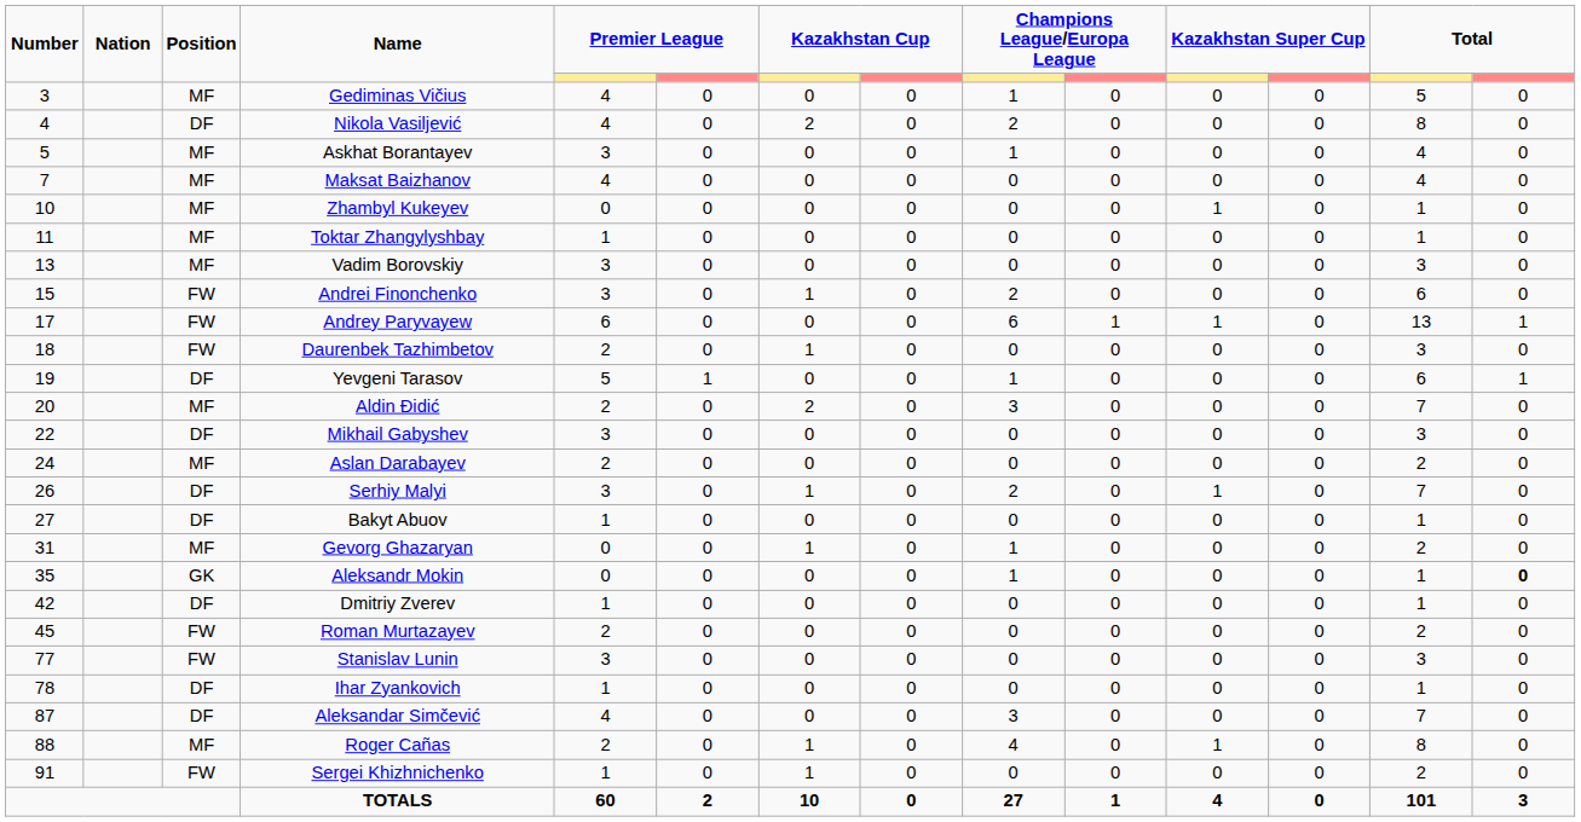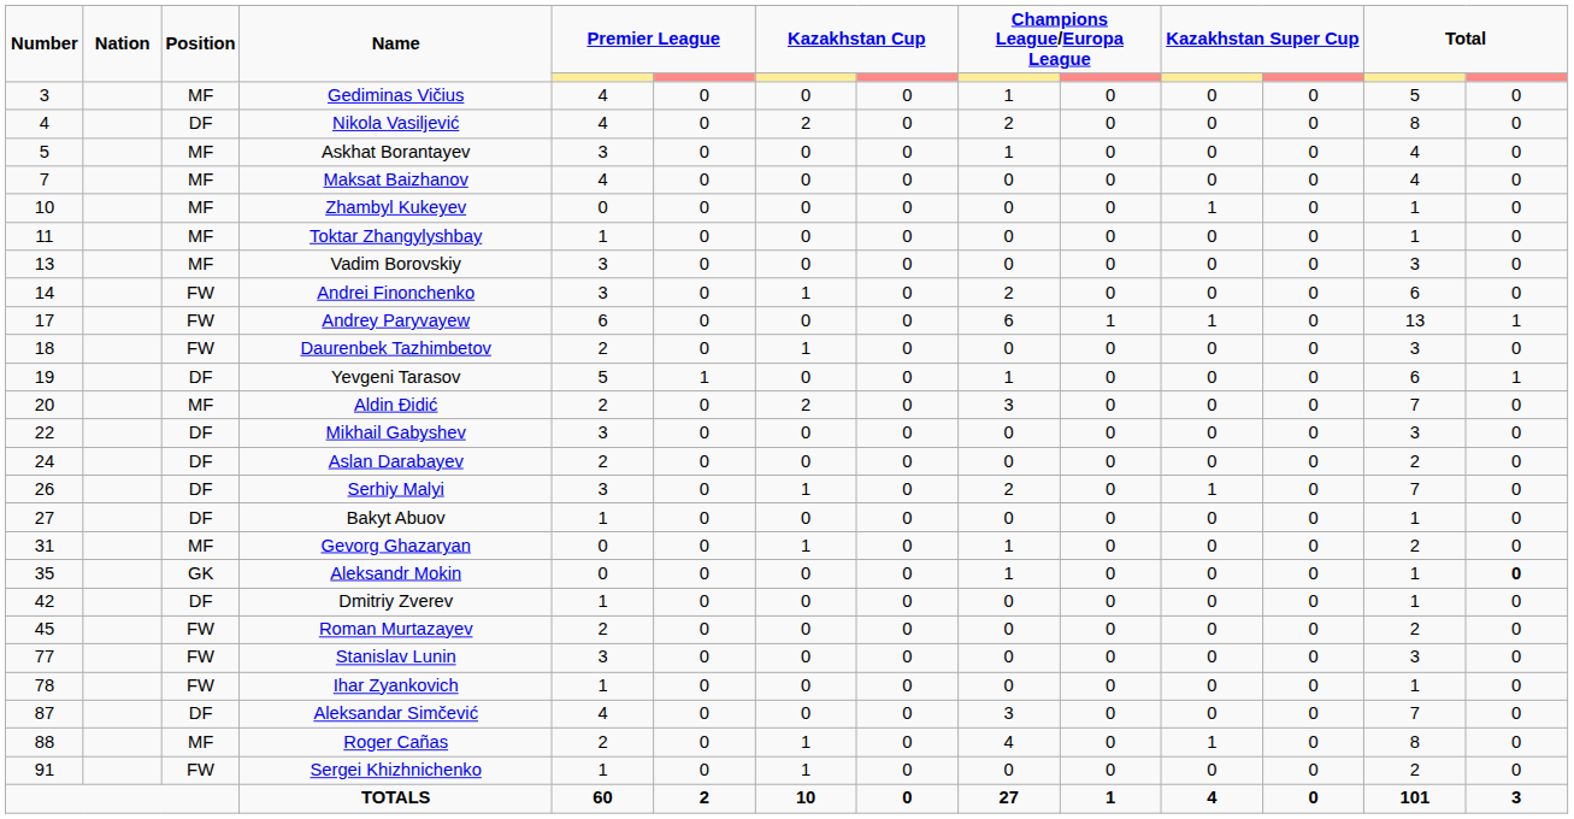Andrei Finonchenko | Number: 15 -> 14
Aslan Darabayev | Position: MF -> DF
Ihar Zyankovich | Position: DF -> FW
